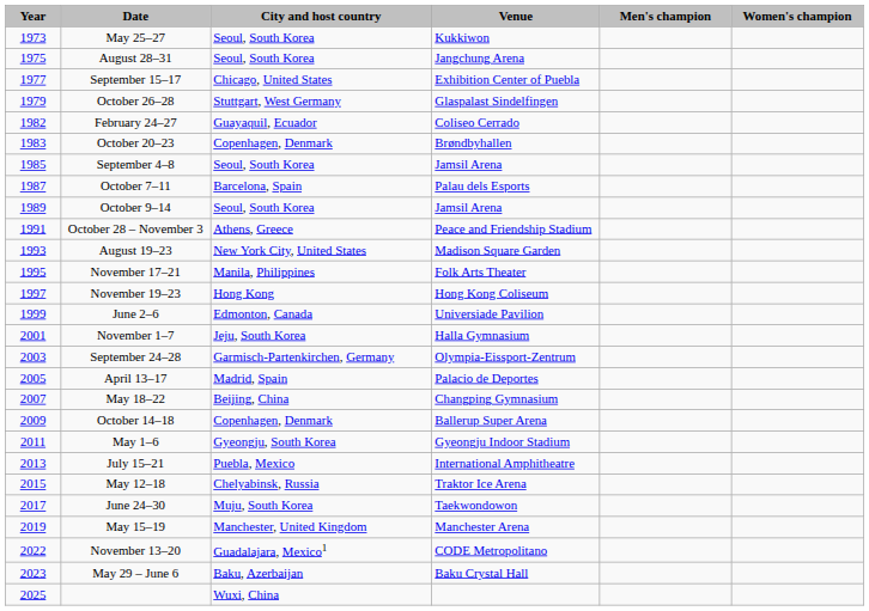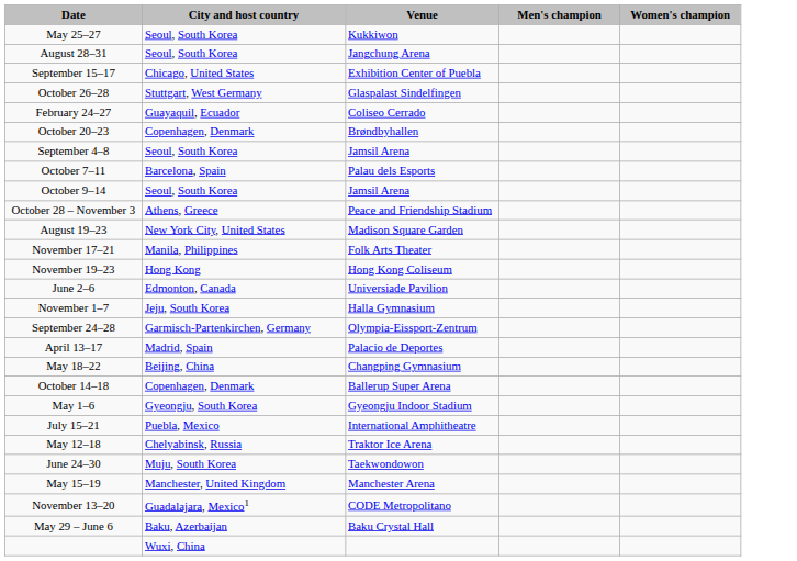- column: Year | 1973 | 1975 | 1977 | 1979 | 1982 | 1983 | 1985 | 1987 | 1989 | 1991 | 1993 | 1995 | 1997 | 1999 | 2001 | 2003 | 2005 | 2007 | 2009 | 2011 | 2013 | 2015 | 2017 | 2019 | 2022 | 2023 | 2025
